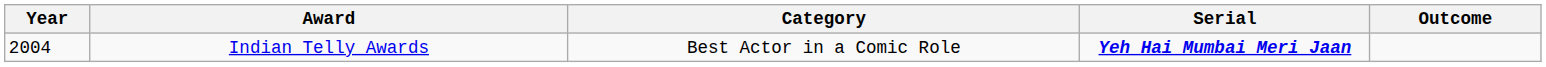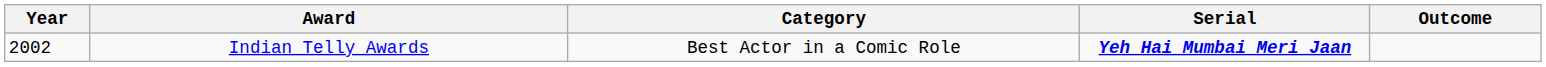Indian Telly Awards | Year: 2004 -> 2002
